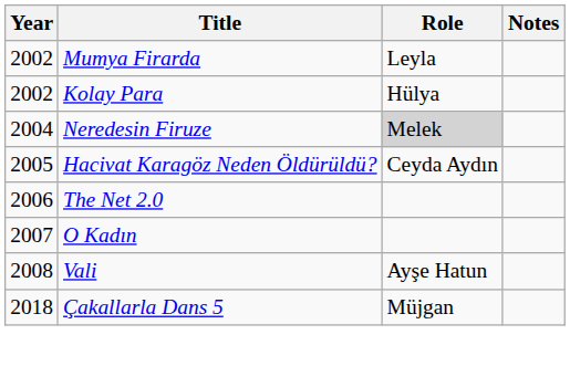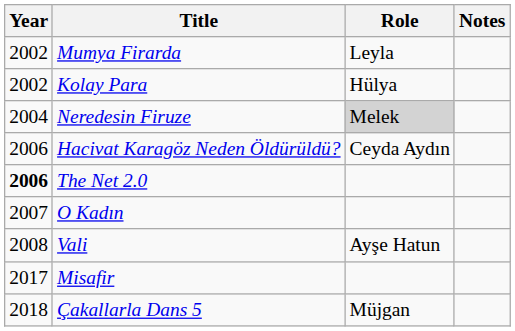Hacivat Karagöz Neden Öldürüldü? | Year: 2005 -> 2006
The Net 2.0 | Year: normal -> bold
+ row: 2017 | Misafir
